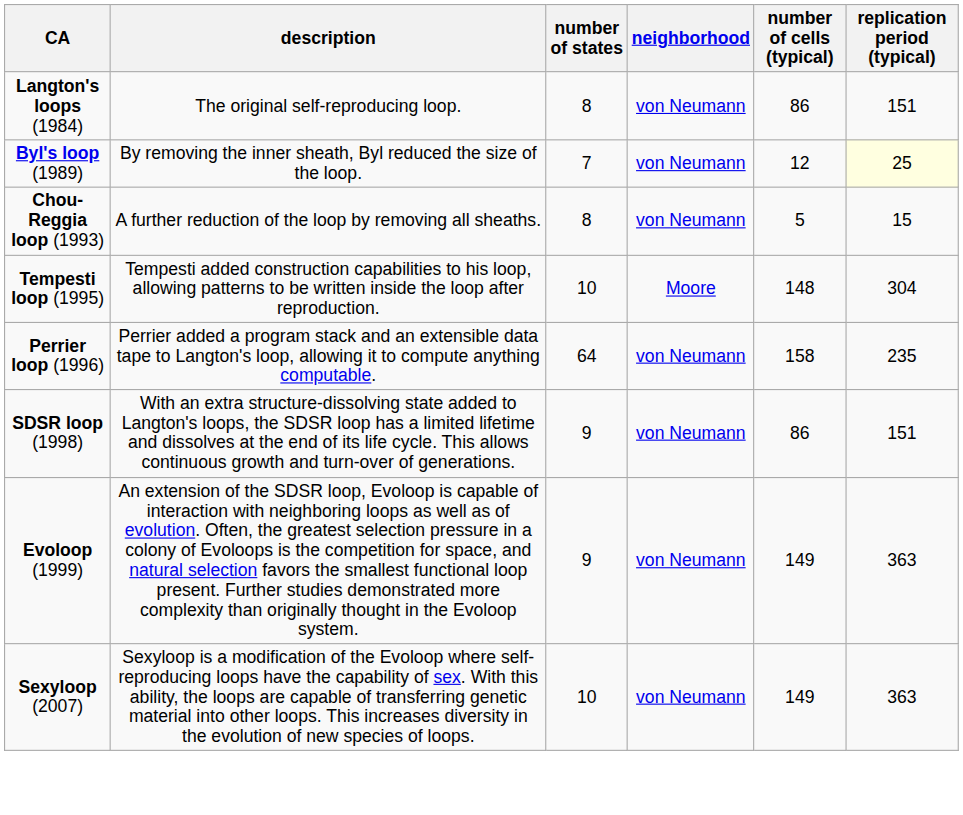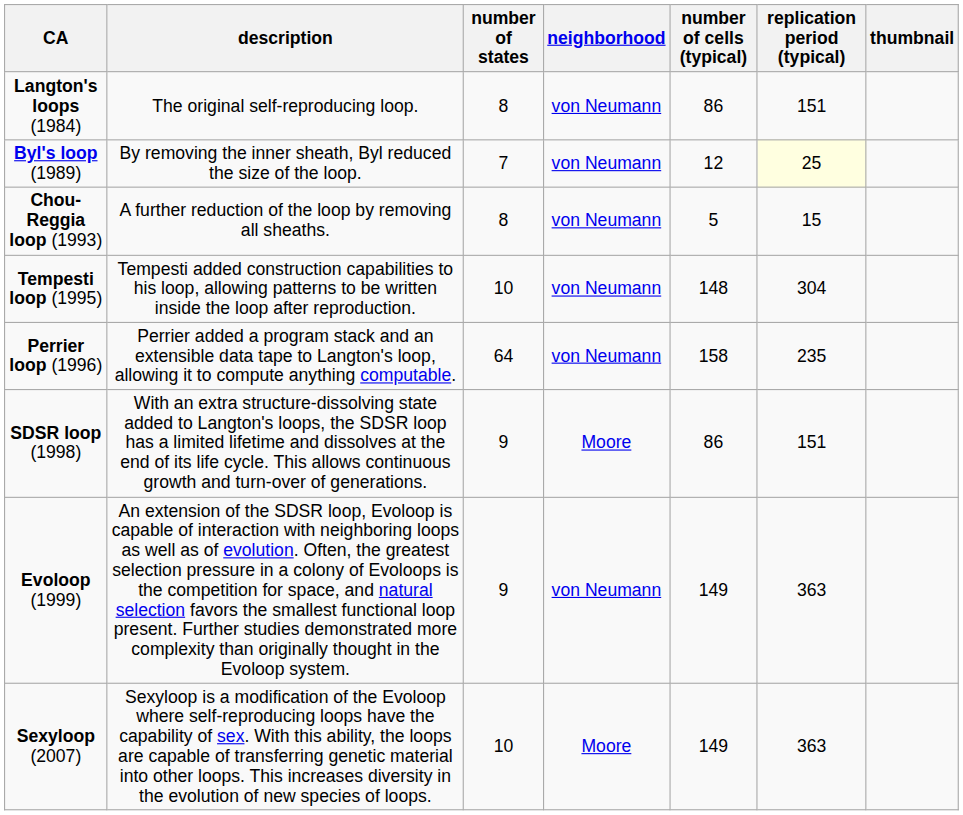+ column: thumbnail
Tempesti loop (1995) | neighborhood: Moore -> von Neumann
SDSR loop (1998) | neighborhood: von Neumann -> Moore
Sexyloop (2007) | neighborhood: von Neumann -> Moore
